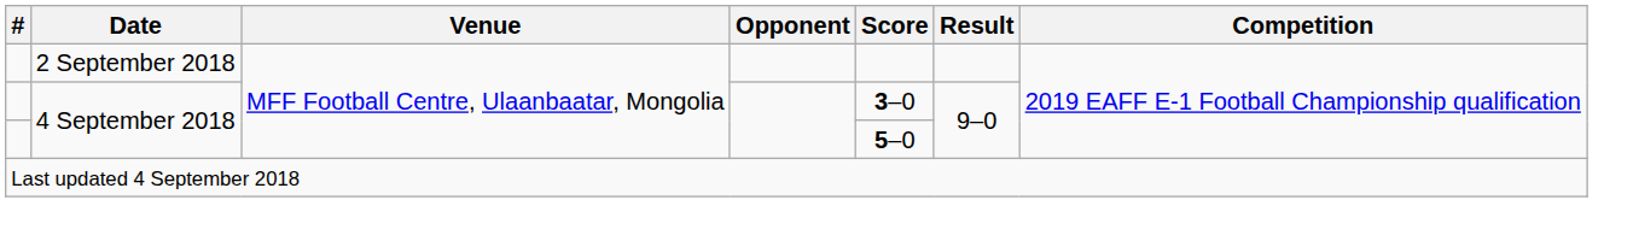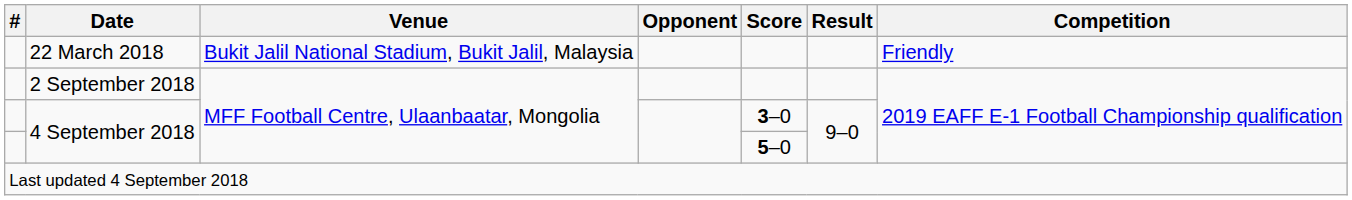+ row: 22 March 2018 | Bukit Jalil National Stadium, Bukit Jalil, Malaysia | Friendly
